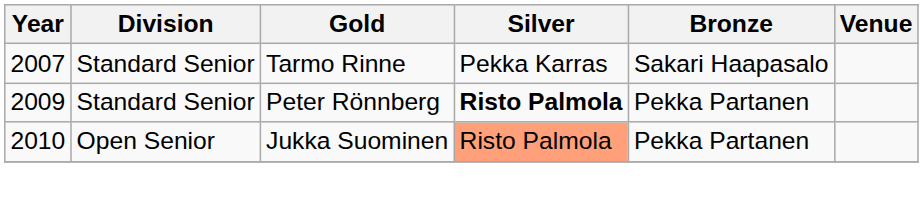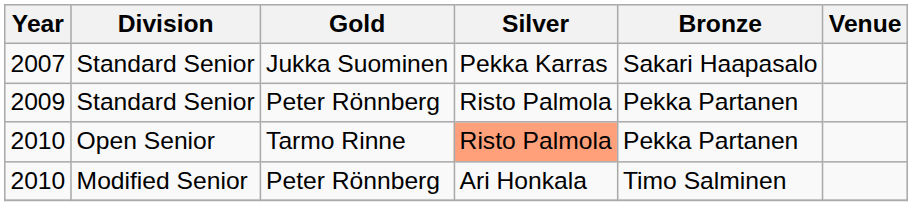2007 | Gold: Tarmo Rinne -> Jukka Suominen
2009 | Silver: bold -> normal
2010 / Open Senior | Gold: Jukka Suominen -> Tarmo Rinne
+ row: 2010 | Modified Senior | Peter Rönnberg | Ari Honkala | Timo Salminen
